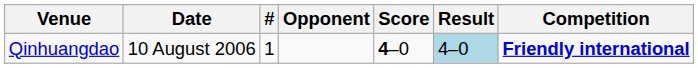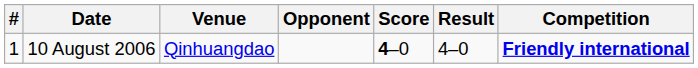columns swapped: # <-> Venue
10 August 2006 | Result: lightblue background -> no background
